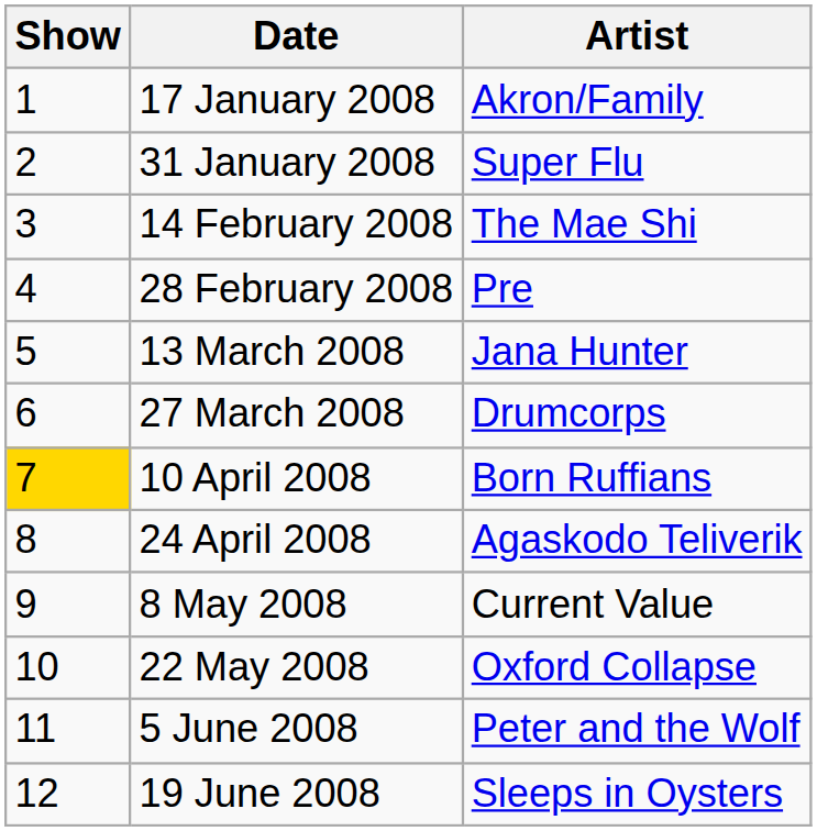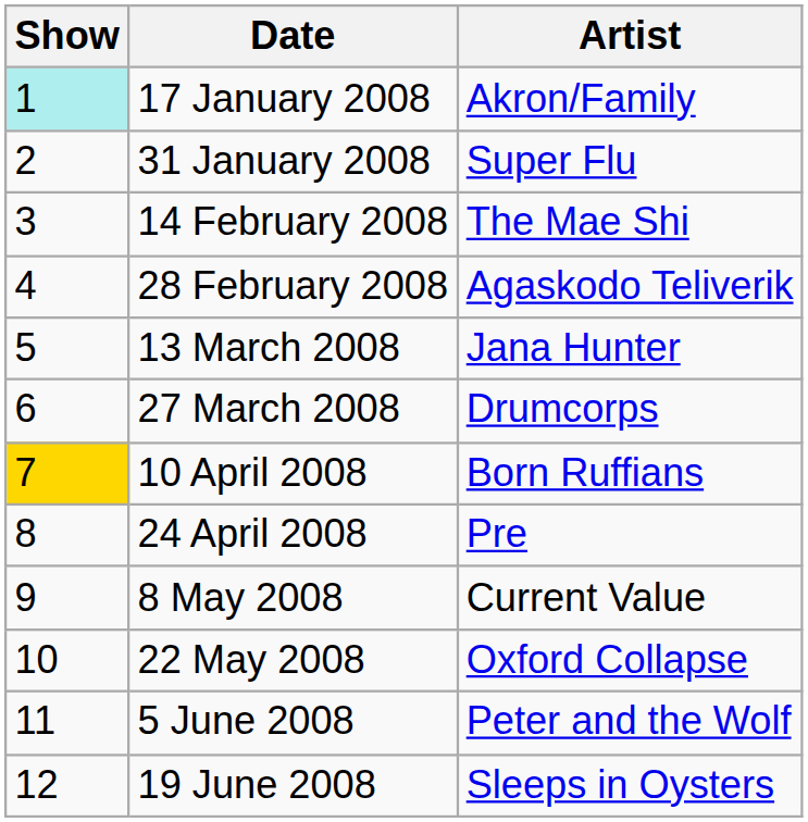17 January 2008 | Show: no background -> paleturquoise background
28 February 2008 | Artist: Pre -> Agaskodo Teliverik
24 April 2008 | Artist: Agaskodo Teliverik -> Pre
